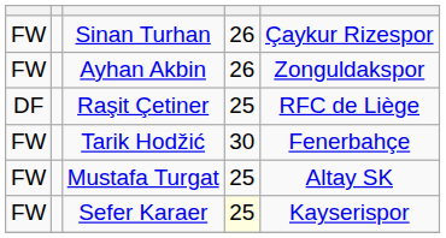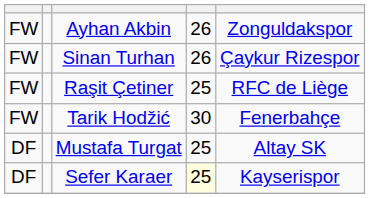rows swapped: Ayhan Akbin <-> Sinan Turhan
Raşit Çetiner | column 1: DF -> FW
Mustafa Turgat | column 1: FW -> DF
Sefer Karaer | column 1: FW -> DF
